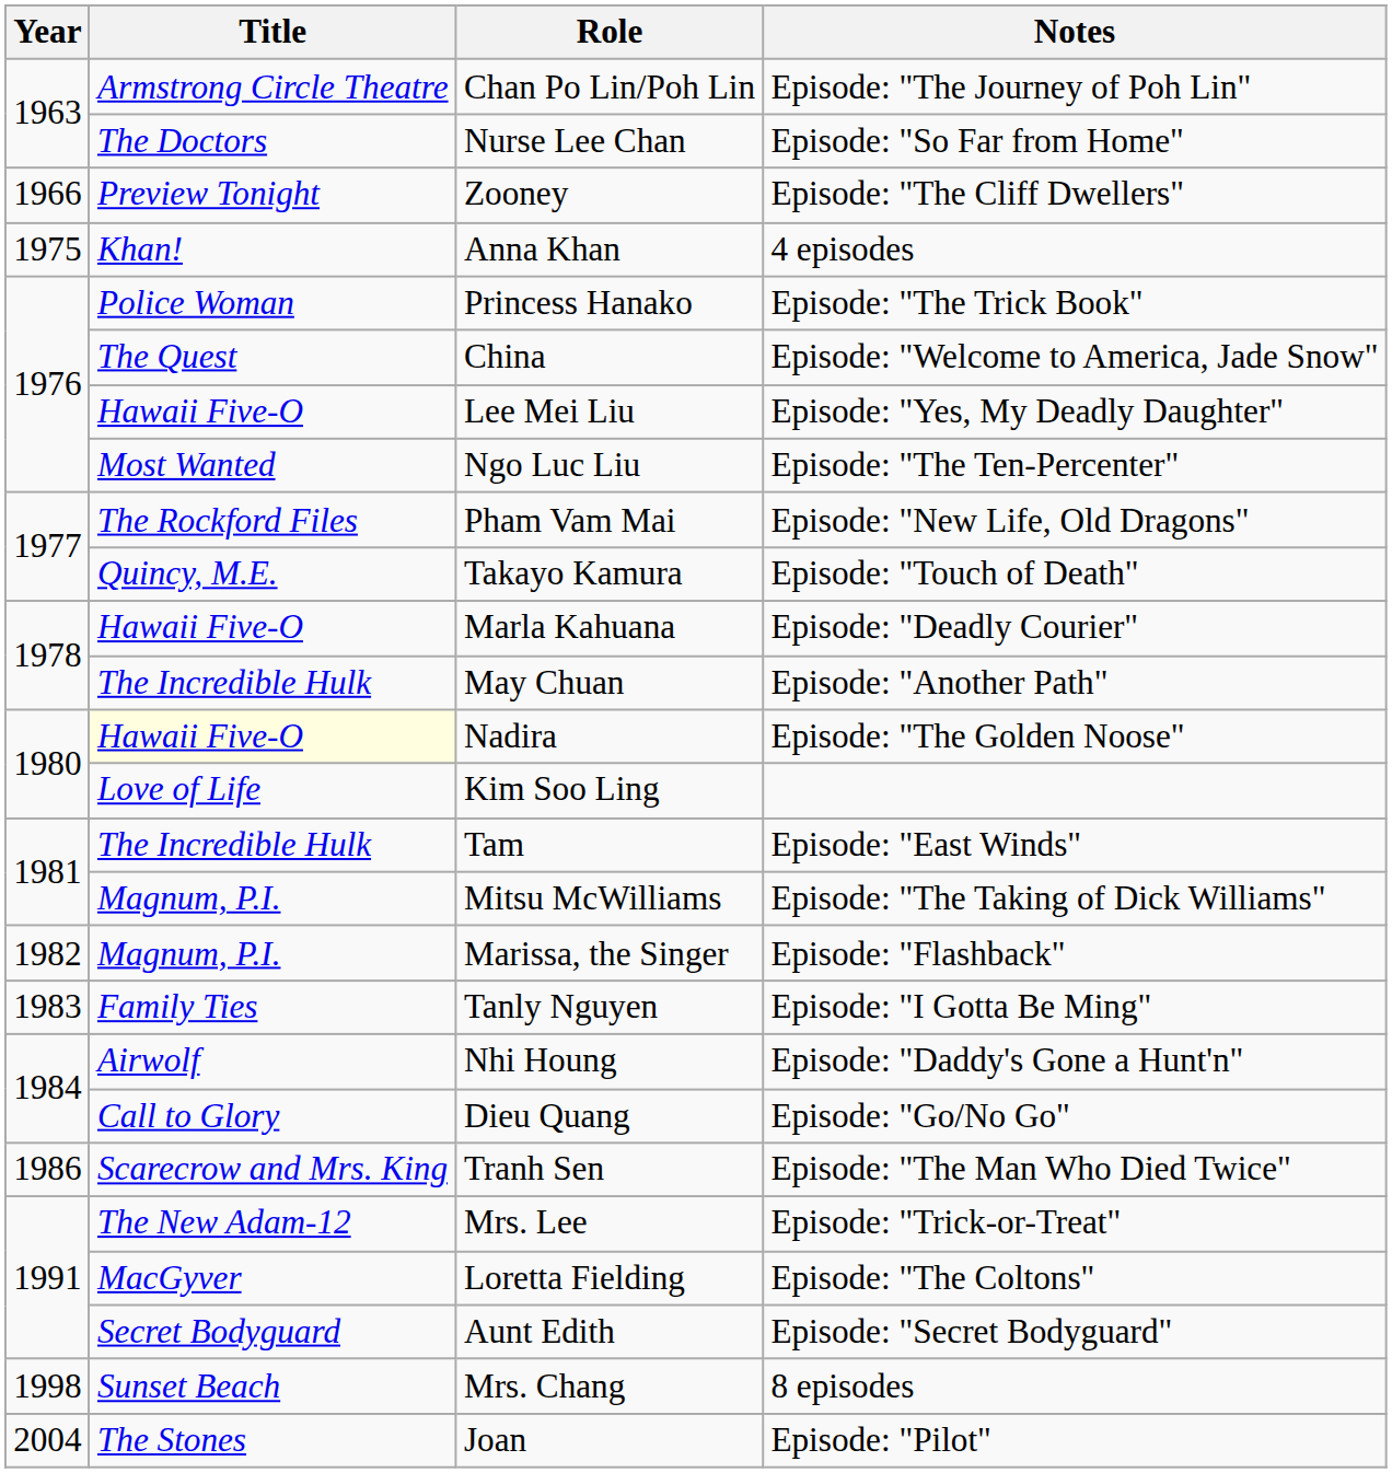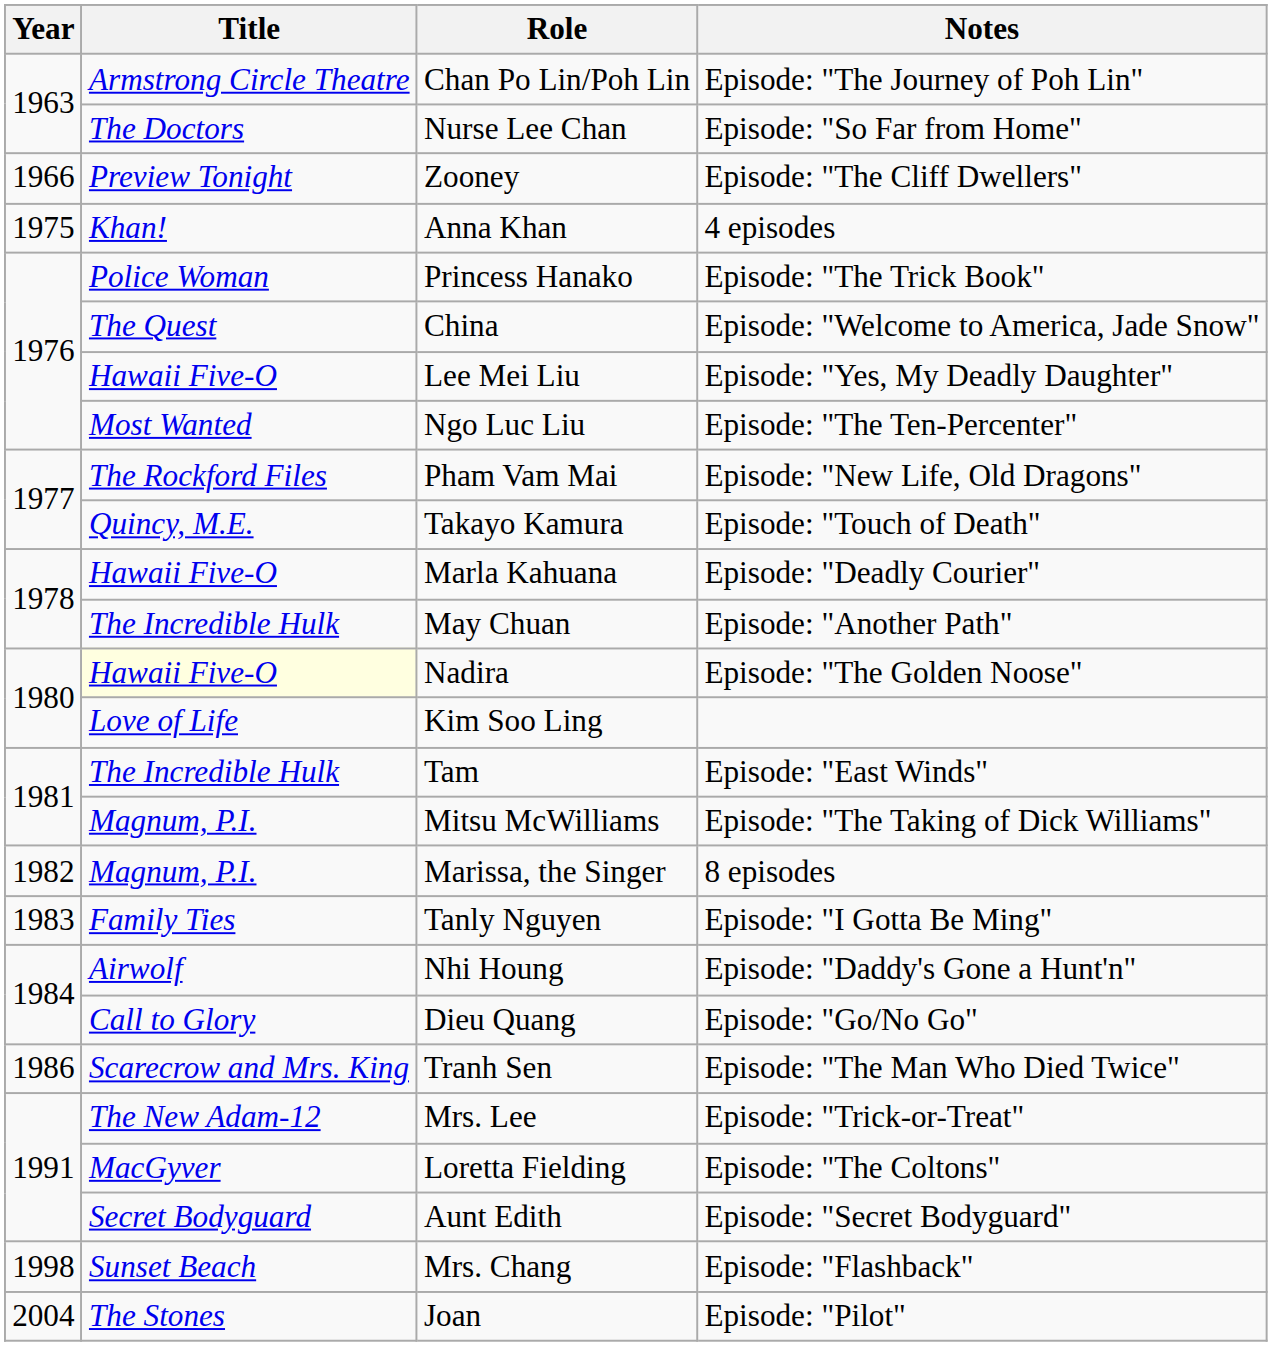Marissa, the Singer | Notes: Episode: "Flashback" -> 8 episodes
Mrs. Chang | Notes: 8 episodes -> Episode: "Flashback"
